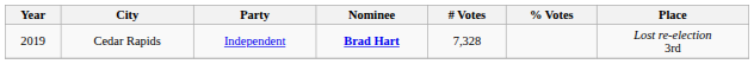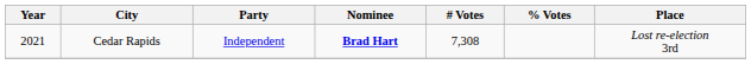Cedar Rapids | Year: 2019 -> 2021
Cedar Rapids | # Votes: 7,328 -> 7,308
